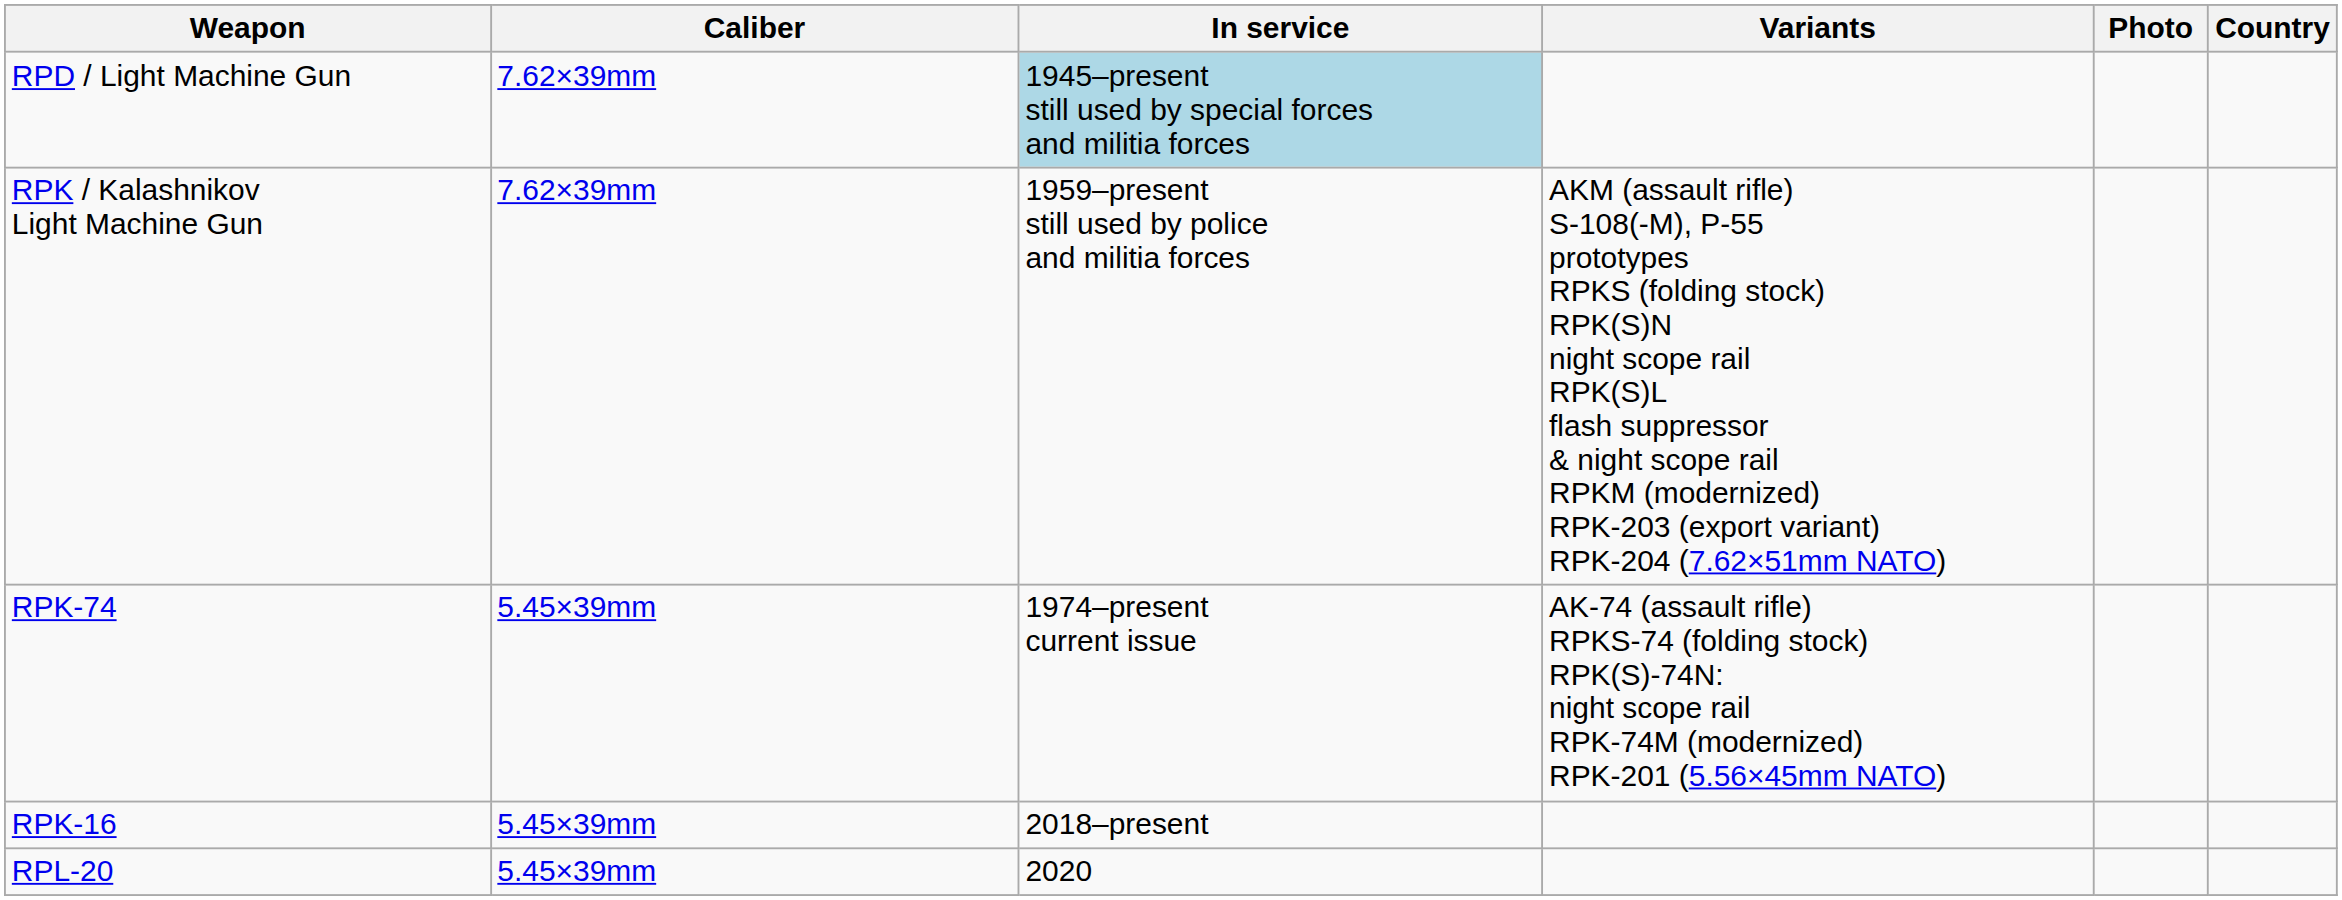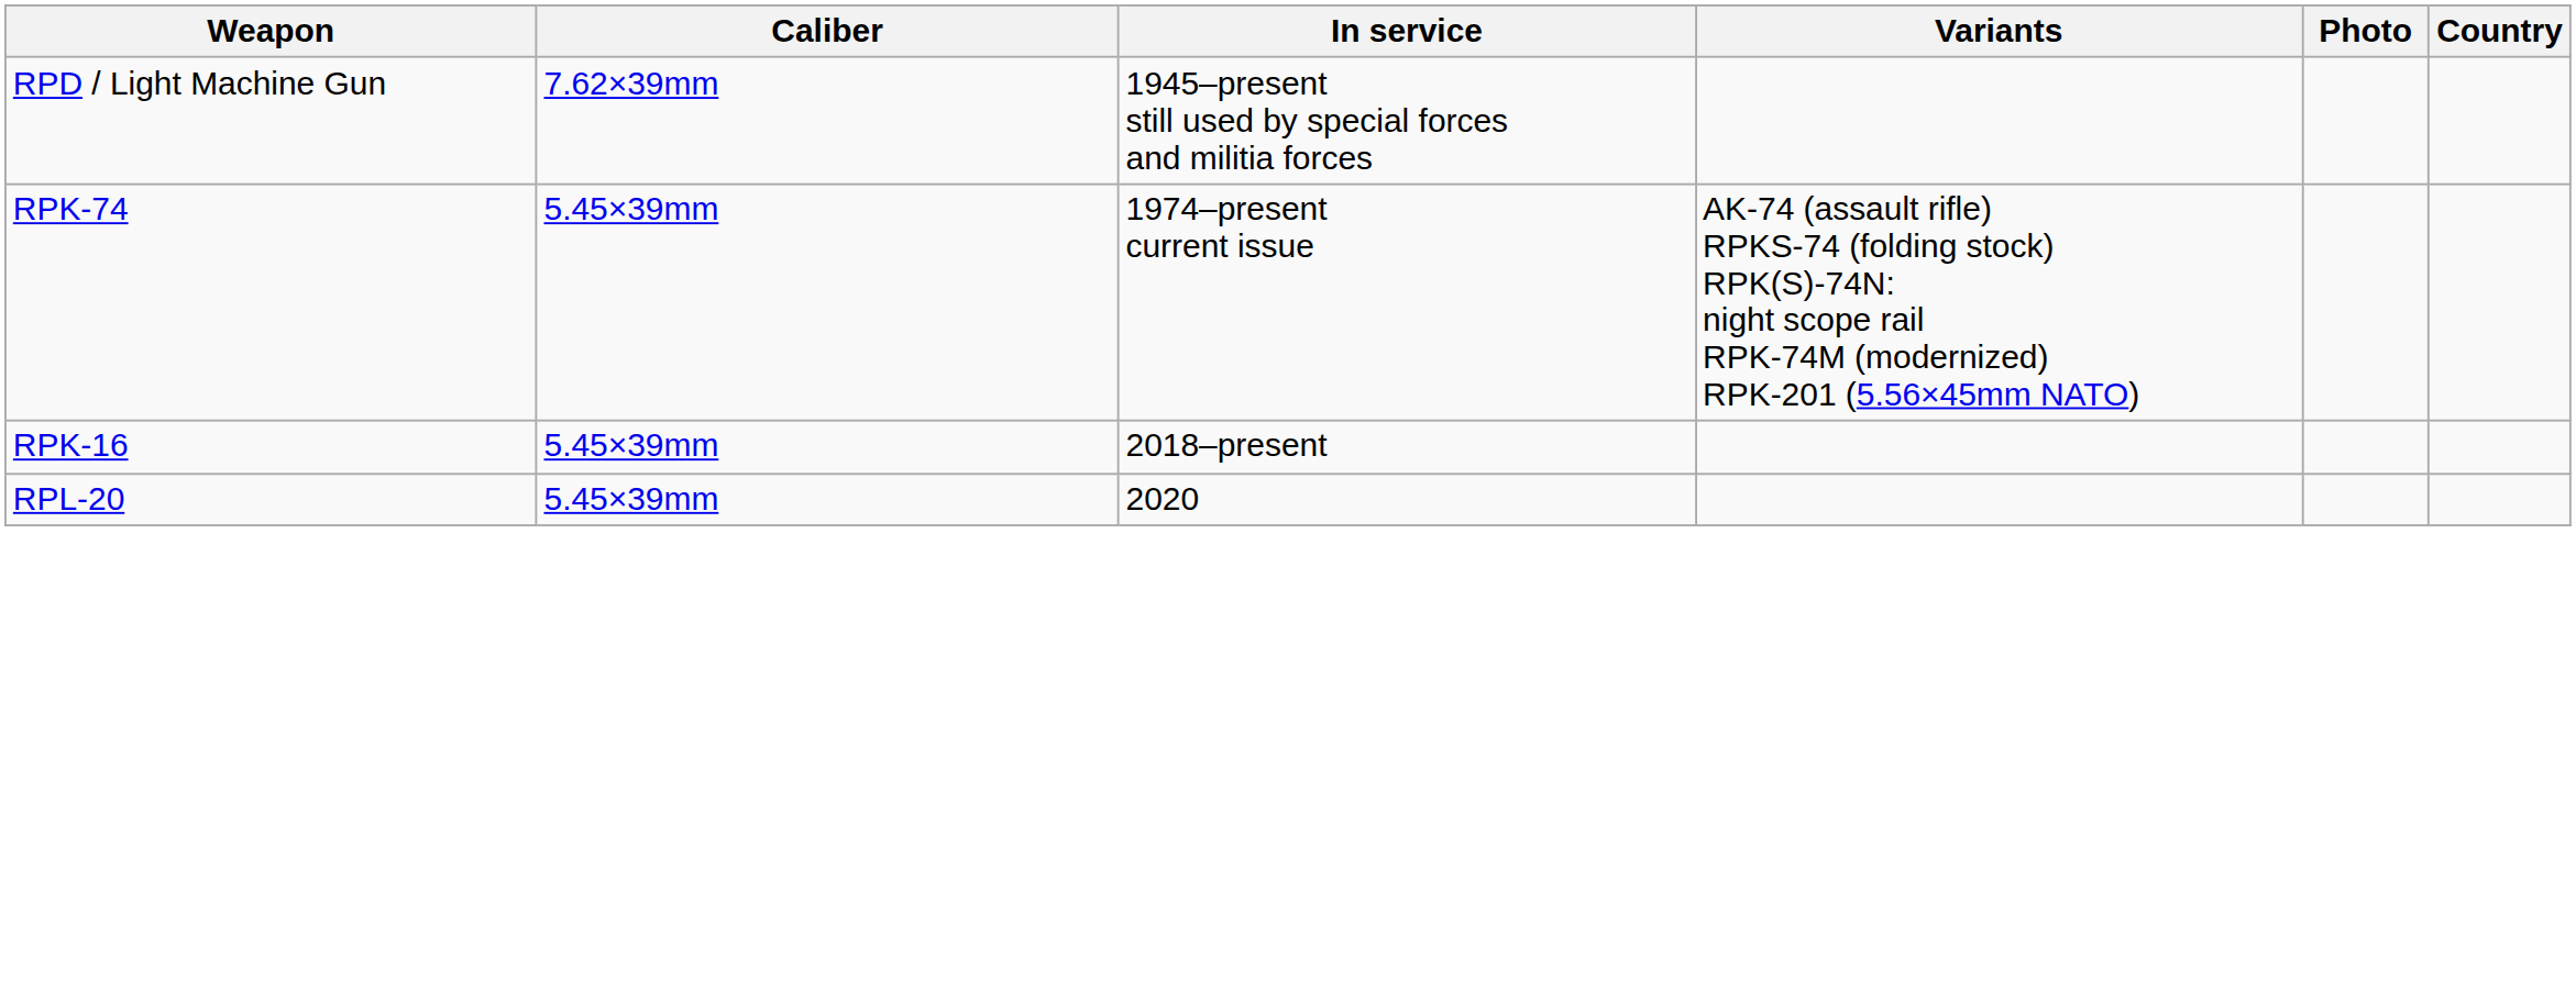RPD / Light Machine Gun | In service: lightblue background -> no background
- row: RPK / Kalashnikov Light Machine Gun | 7.62×39mm | 1959–present still used by police and militia forces | AKM (assault rifle) S-108(-M), P-55 prototypes RPKS (folding stock) RPK(S)N night scope rail RPK(S)L flash suppressor & night scope rail RPKM (modernized) RPK-203 (export variant) RPK-204 (7.62×51mm NATO)
